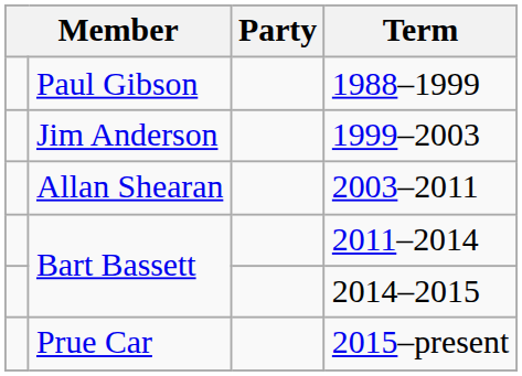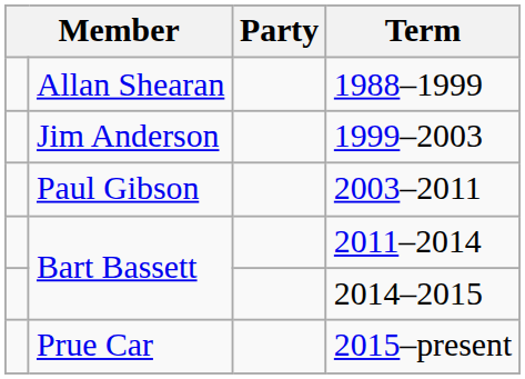1988–1999 | column 2: Paul Gibson -> Allan Shearan
2003–2011 | column 2: Allan Shearan -> Paul Gibson
